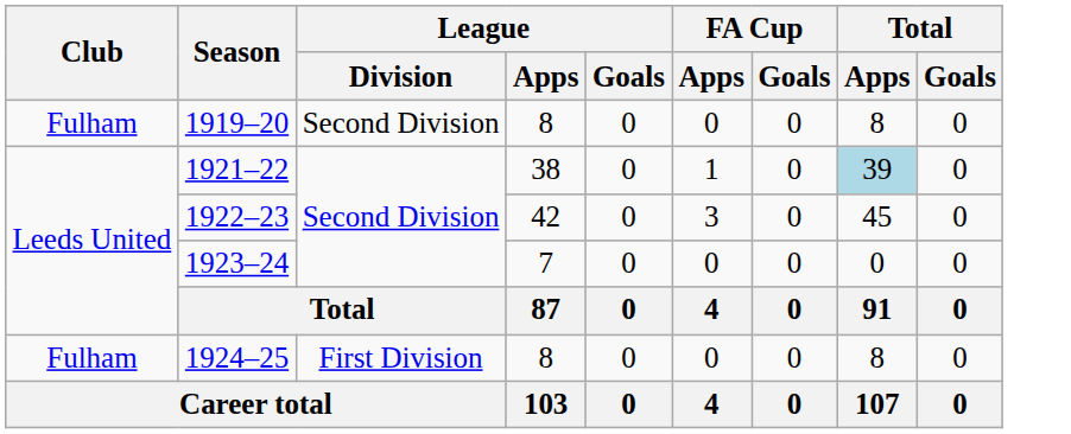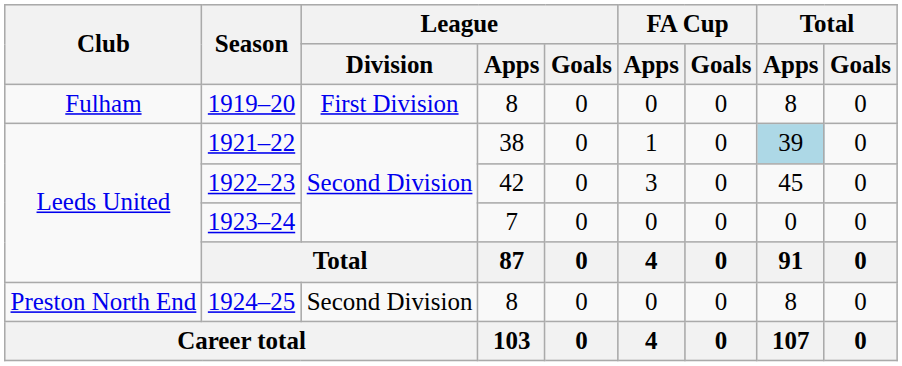1919–20 | League / Division: Second Division -> First Division
1924–25 | Club: Fulham -> Preston North End
1924–25 | League / Division: First Division -> Second Division
